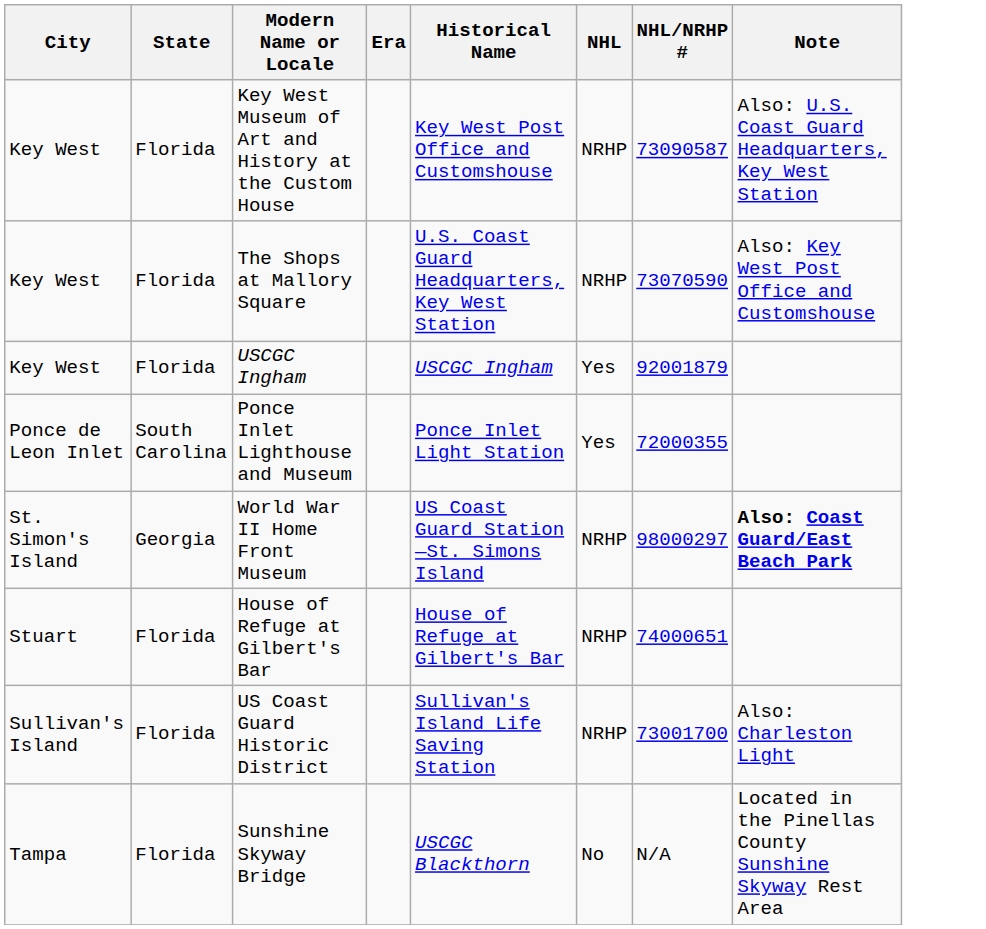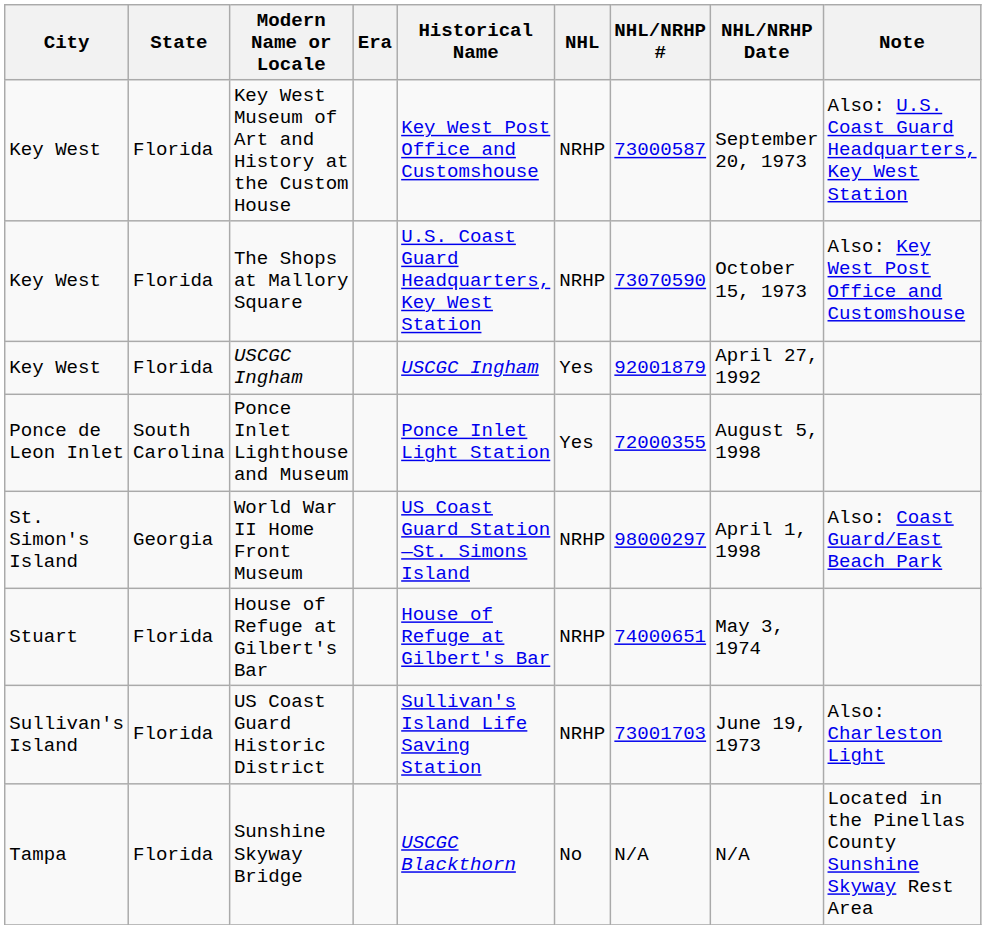+ column: NHL/NRHP Date | September 20, 1973 | October 15, 1973 | April 27, 1992 | August 5, 1998 | April 1, 1998 | May 3, 1974 | June 19, 1973 | N/A
Key West Museum of Art and History at the Custom House | NHL/NRHP #: 73090587 -> 73000587
World War II Home Front Museum | Note: bold -> normal
US Coast Guard Historic District | NHL/NRHP #: 73001700 -> 73001703
